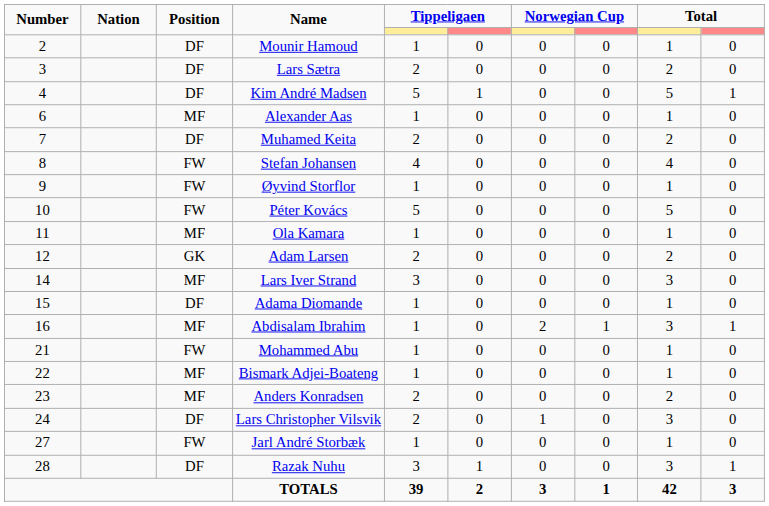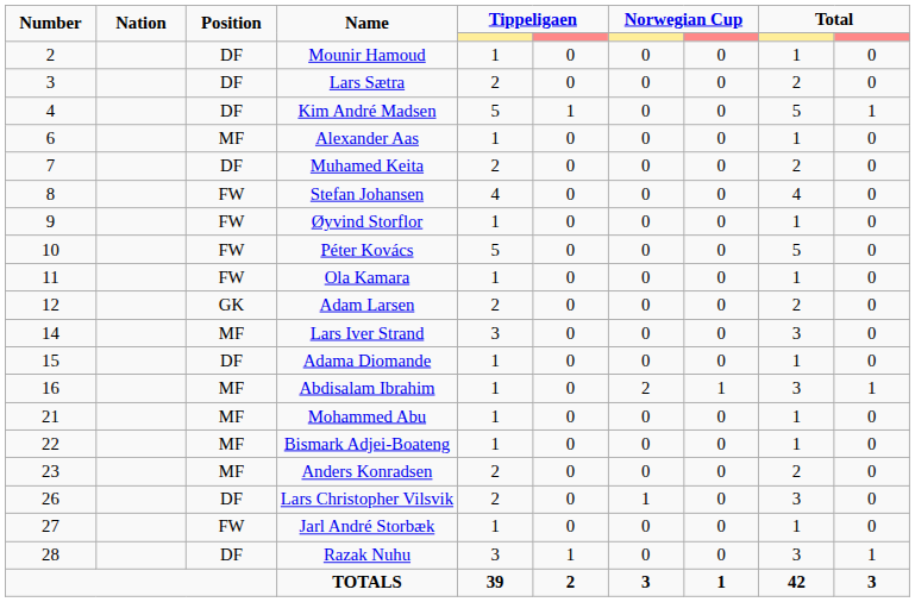Ola Kamara | Position: MF -> FW
Mohammed Abu | Position: FW -> MF
Lars Christopher Vilsvik | Number: 24 -> 26
